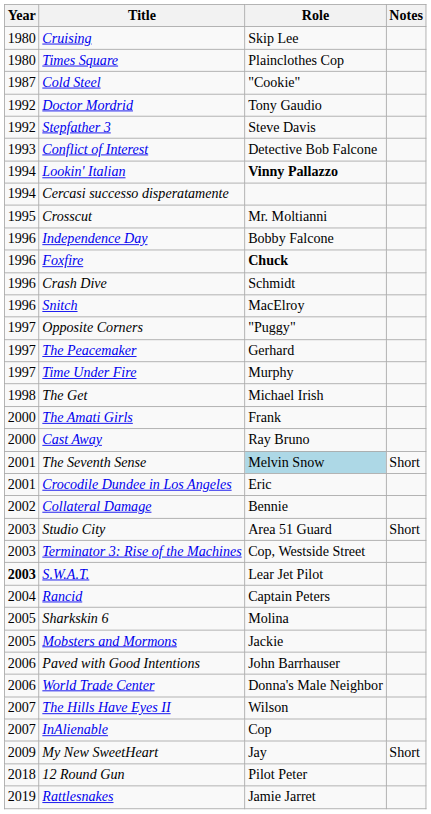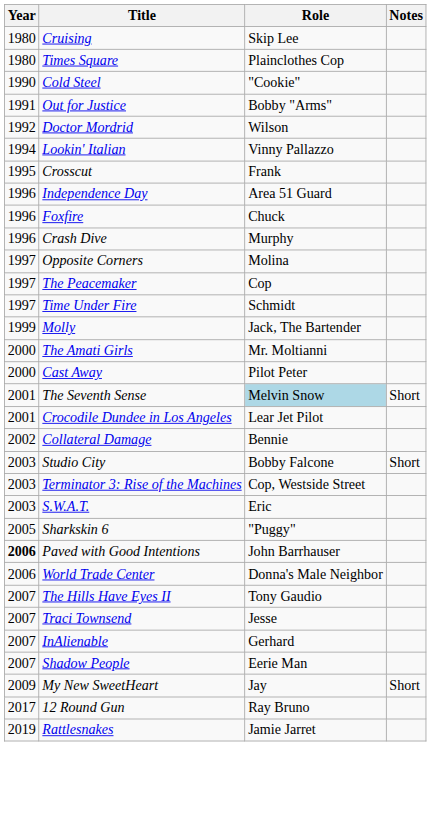Cold Steel | Year: 1987 -> 1990
+ row: 1991 | Out for Justice | Bobby "Arms"
Doctor Mordrid | Role: Tony Gaudio -> Wilson
- row: 1992 | Stepfather 3 | Steve Davis
- row: 1993 | Conflict of Interest | Detective Bob Falcone
Lookin' Italian | Role: bold -> normal
- row: 1994 | Cercasi successo disperatamente
Crosscut | Role: Mr. Moltianni -> Frank
Independence Day | Role: Bobby Falcone -> Area 51 Guard
Foxfire | Role: bold -> normal
Crash Dive | Role: Schmidt -> Murphy
- row: 1996 | Snitch | MacElroy
Opposite Corners | Role: "Puggy" -> Molina
The Peacemaker | Role: Gerhard -> Cop
Time Under Fire | Role: Murphy -> Schmidt
- row: 1998 | The Get | Michael Irish
+ row: 1999 | Molly | Jack, The Bartender
The Amati Girls | Role: Frank -> Mr. Moltianni
Cast Away | Role: Ray Bruno -> Pilot Peter
Crocodile Dundee in Los Angeles | Role: Eric -> Lear Jet Pilot
Studio City | Role: Area 51 Guard -> Bobby Falcone
S.W.A.T. | Year: bold -> normal
S.W.A.T. | Role: Lear Jet Pilot -> Eric
- row: 2004 | Rancid | Captain Peters
Sharkskin 6 | Role: Molina -> "Puggy"
- row: 2005 | Mobsters and Mormons | Jackie
Paved with Good Intentions | Year: normal -> bold
The Hills Have Eyes II | Role: Wilson -> Tony Gaudio
+ row: 2007 | Traci Townsend | Jesse
InAlienable | Role: Cop -> Gerhard
+ row: 2007 | Shadow People | Eerie Man
12 Round Gun | Year: 2018 -> 2017
12 Round Gun | Role: Pilot Peter -> Ray Bruno
